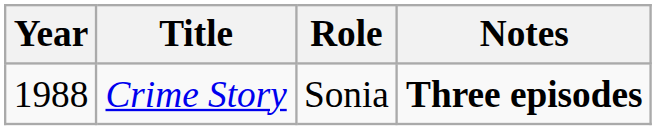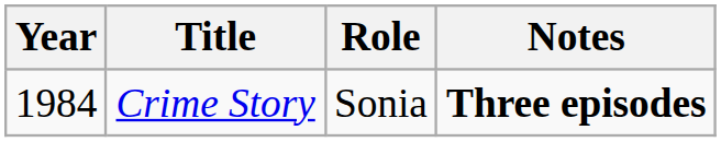Crime Story | Year: 1988 -> 1984
